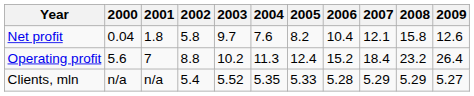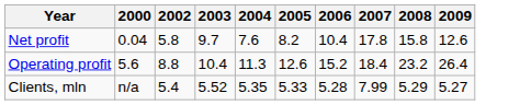- column: 2001 | 1.8 | 7 | n/a
Net profit | 2007: 12.1 -> 17.8
Operating profit | 2003: 10.2 -> 10.4
Operating profit | 2005: 12.4 -> 12.6
Clients, mln | 2007: 5.29 -> 7.99
